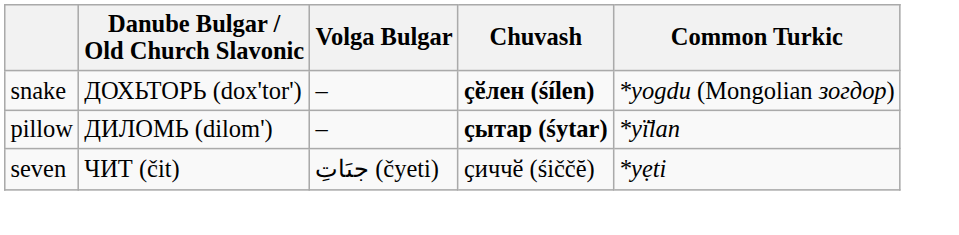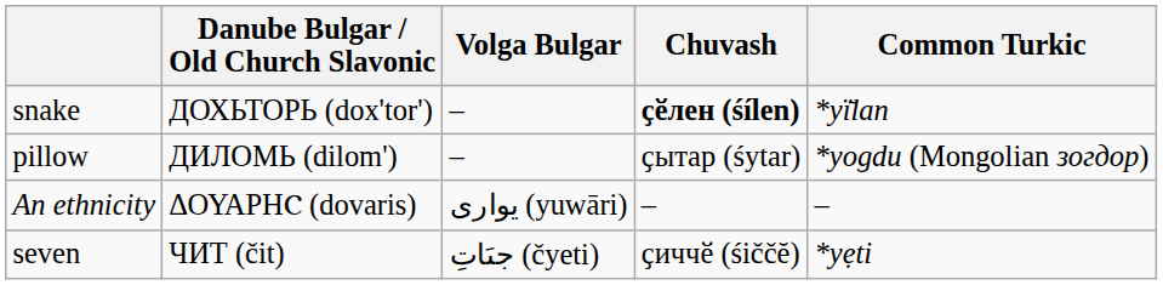snake | Common Turkic: *yogdu (Mongolian зогдор) -> *yï̄lan
pillow | Chuvash: bold -> normal
pillow | Common Turkic: *yï̄lan -> *yogdu (Mongolian зогдор)
+ row: An ethnicity | ΔΟΥΑΡΗⲤ (dovaris) | يوارى (yuwāri) | – | –
